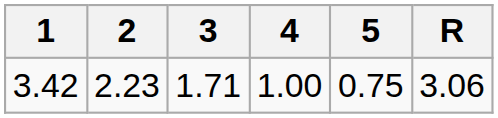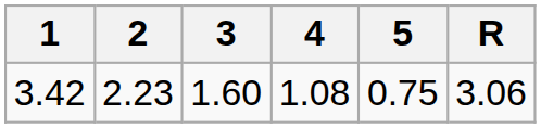3.42 | 3: 1.71 -> 1.60
3.42 | 4: 1.00 -> 1.08
